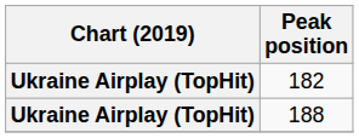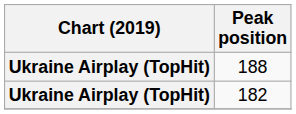rows swapped: 182 <-> 188
